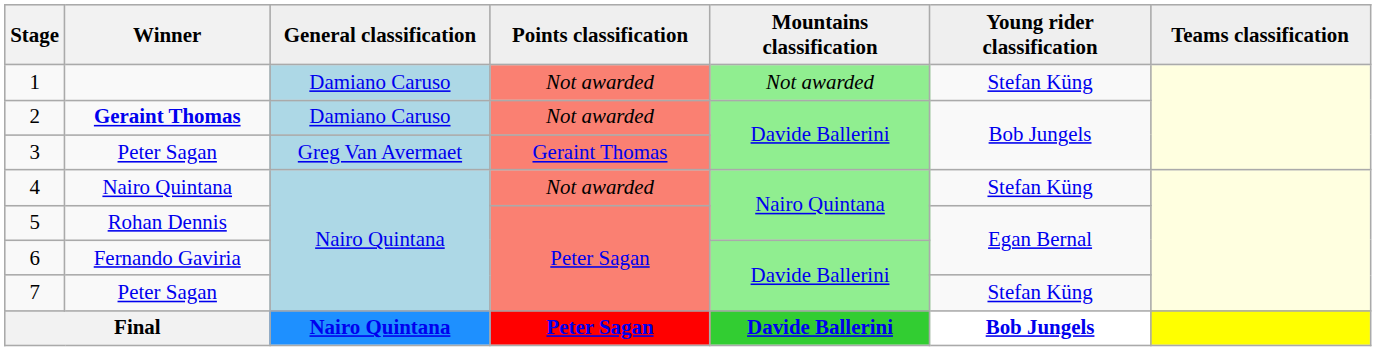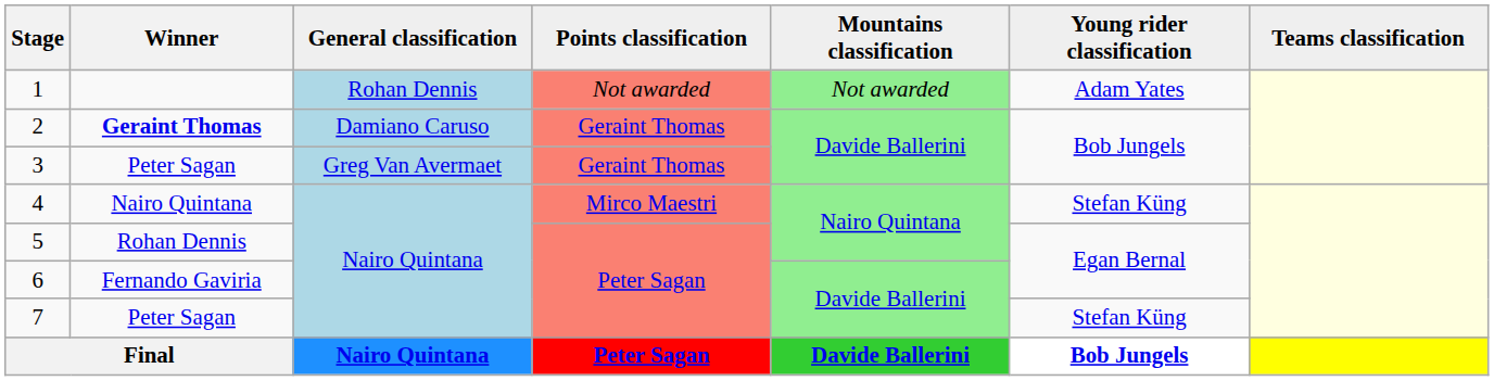1 | General classification: Damiano Caruso -> Rohan Dennis
1 | Young rider classification: Stefan Küng -> Adam Yates
2 | Points classification: Not awarded -> Geraint Thomas
4 | Points classification: Not awarded -> Mirco Maestri
